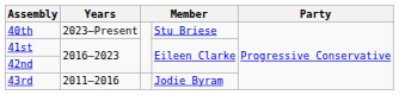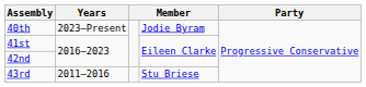40th | column 4: Stu Briese -> Jodie Byram
43rd | column 4: Jodie Byram -> Stu Briese
